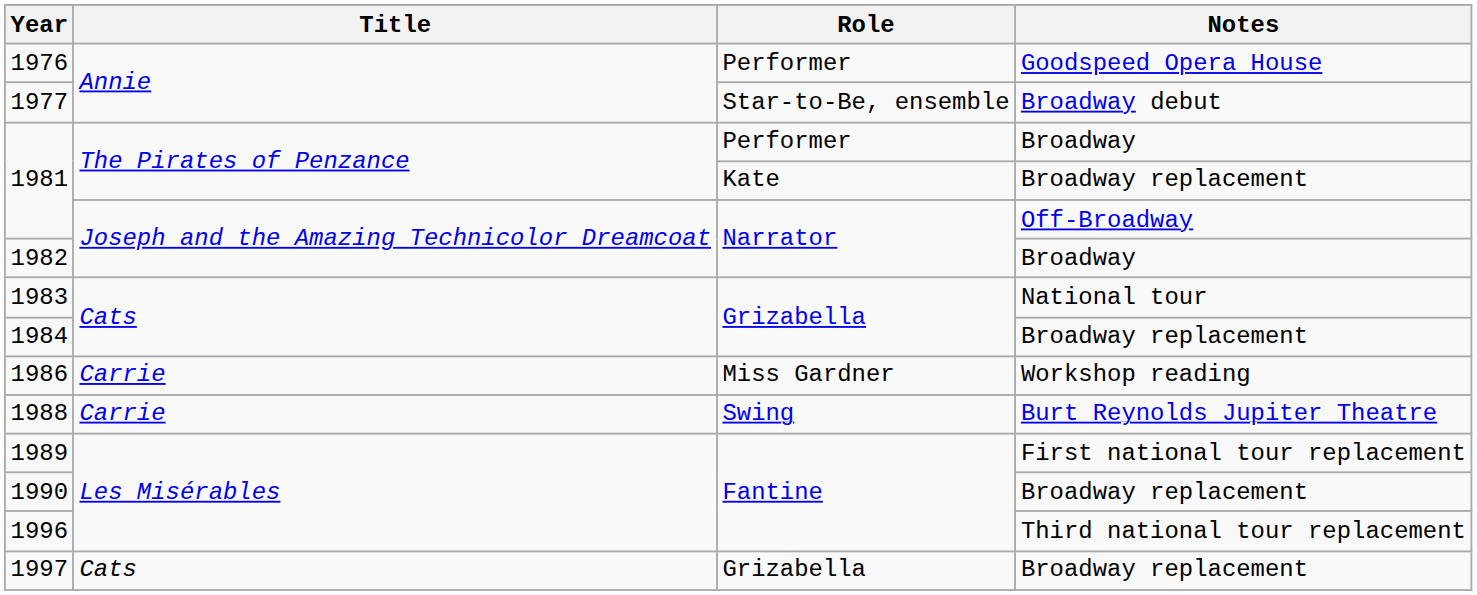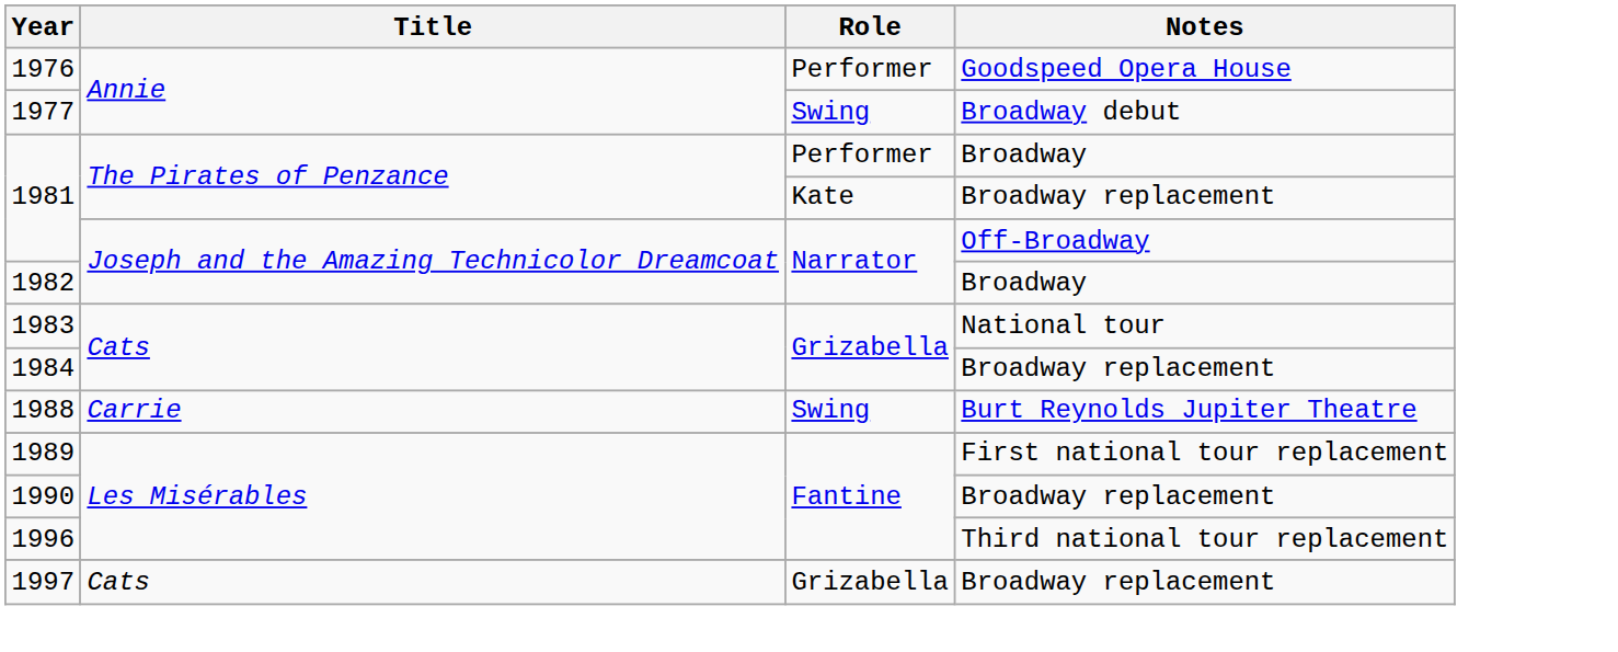1977 | Role: Star-to-Be, ensemble -> Swing
- row: 1986 | Carrie | Miss Gardner | Workshop reading
